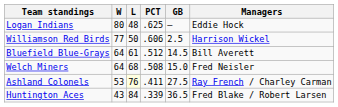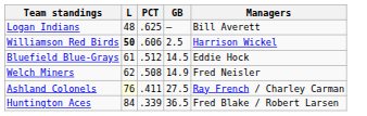- column: W | 80 | 77 | 64 | 64 | 53 | 43
Logan Indians | Managers: Eddie Hock -> Bill Averett
Williamson Red Birds | L: normal -> bold
Bluefield Blue-Grays | Managers: Bill Averett -> Eddie Hock
Welch Miners | L: 68 -> 62
Welch Miners | GB: 15.0 -> 14.9
